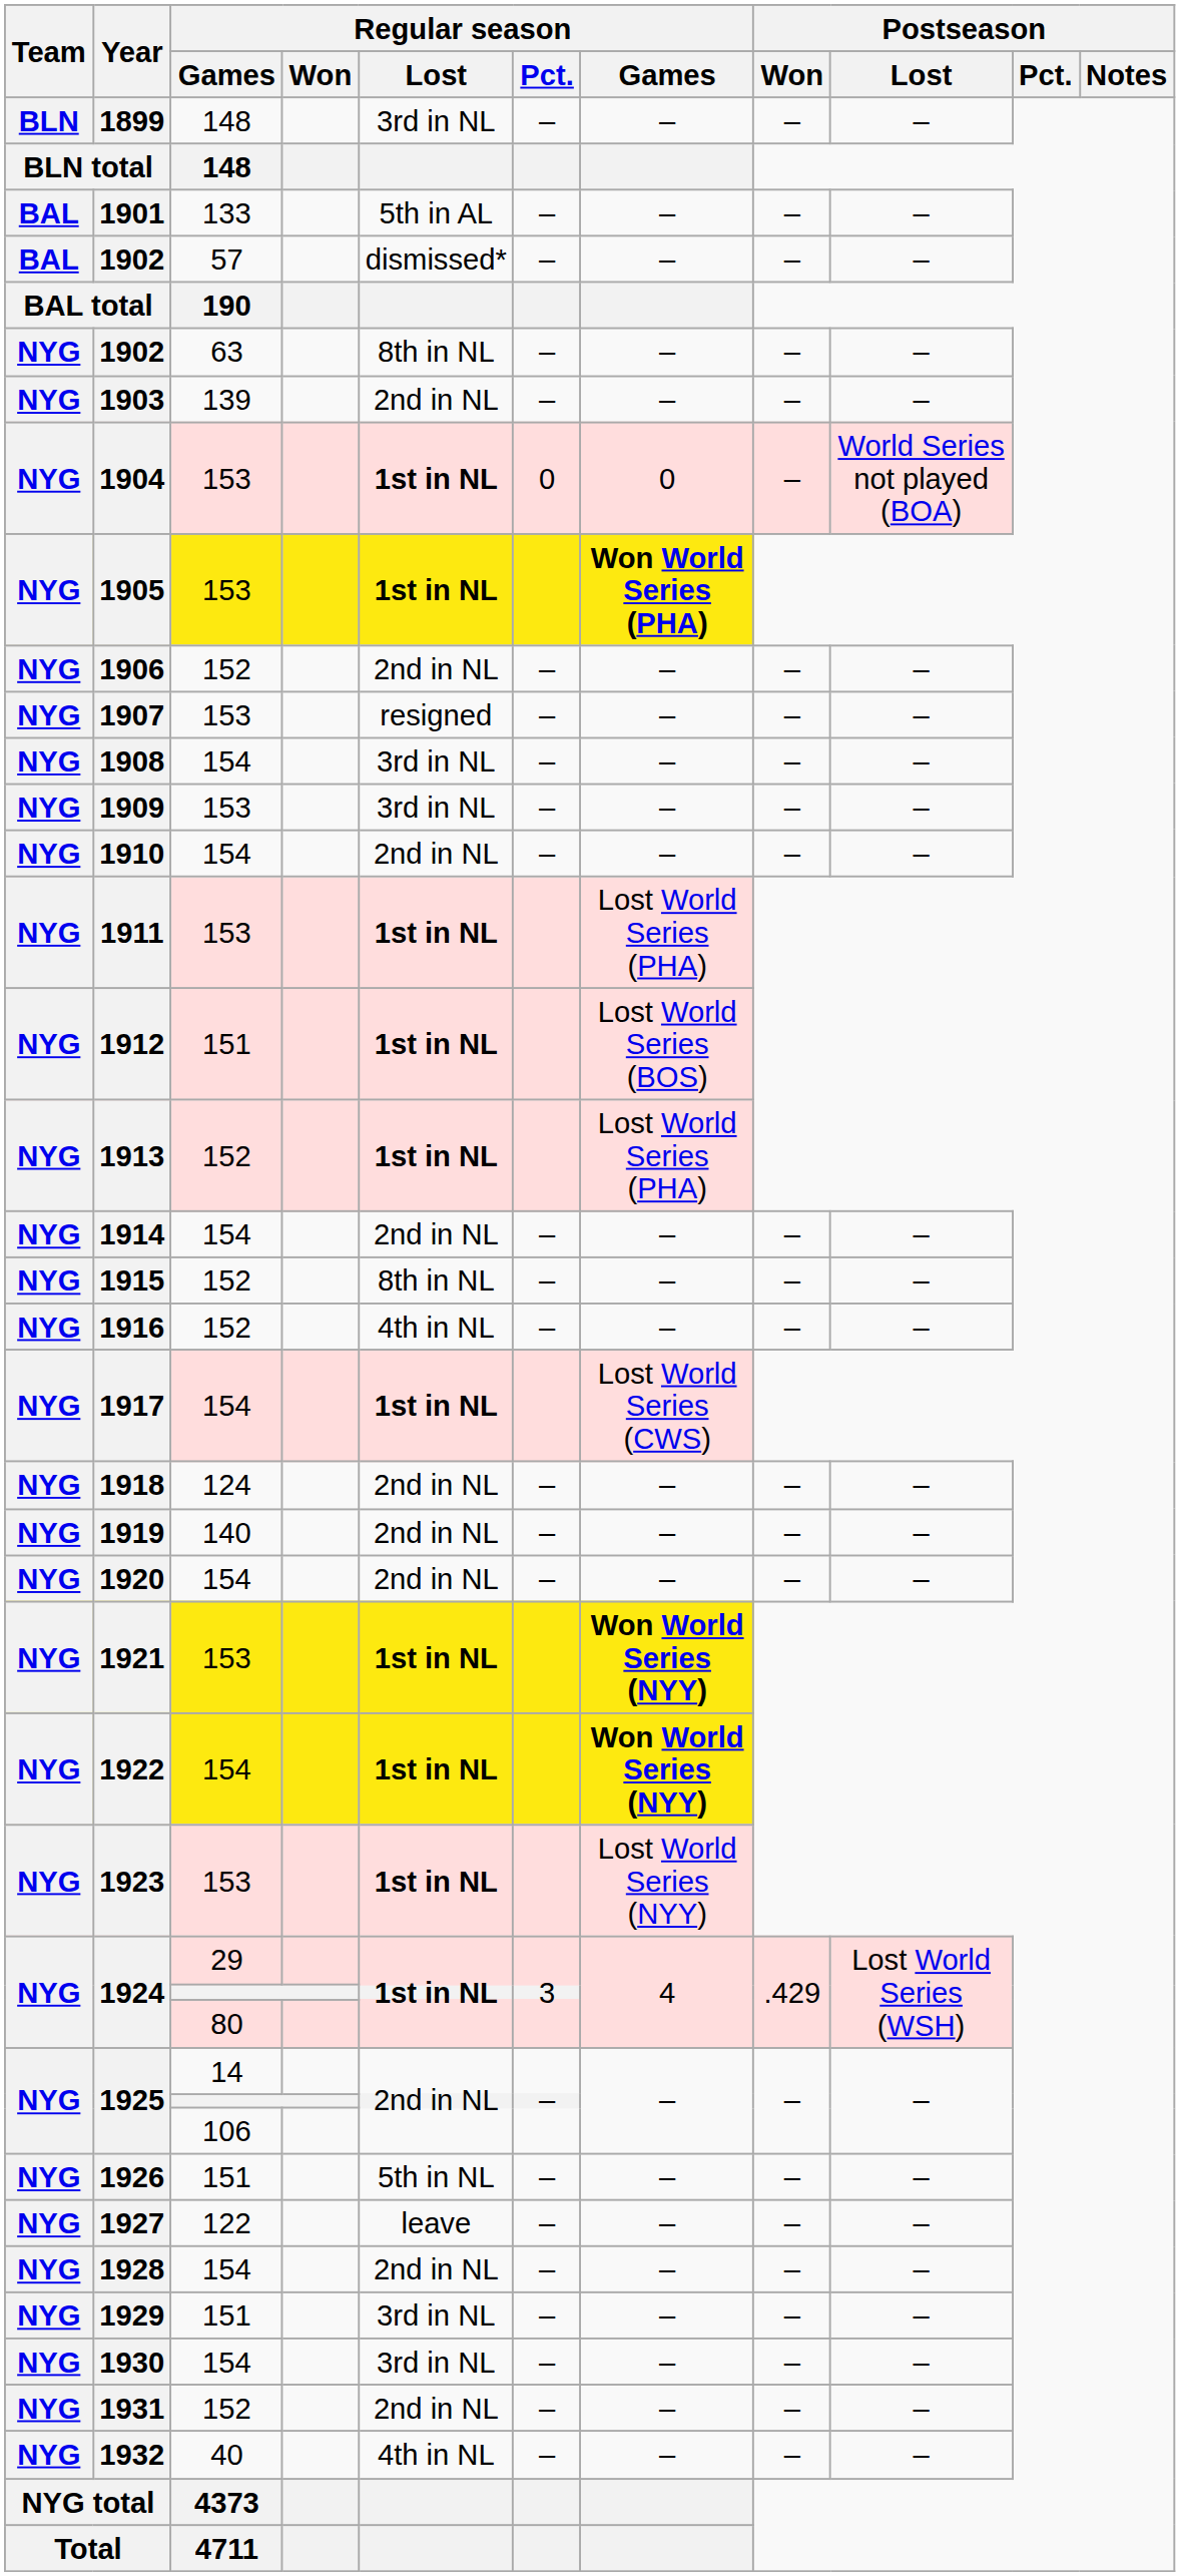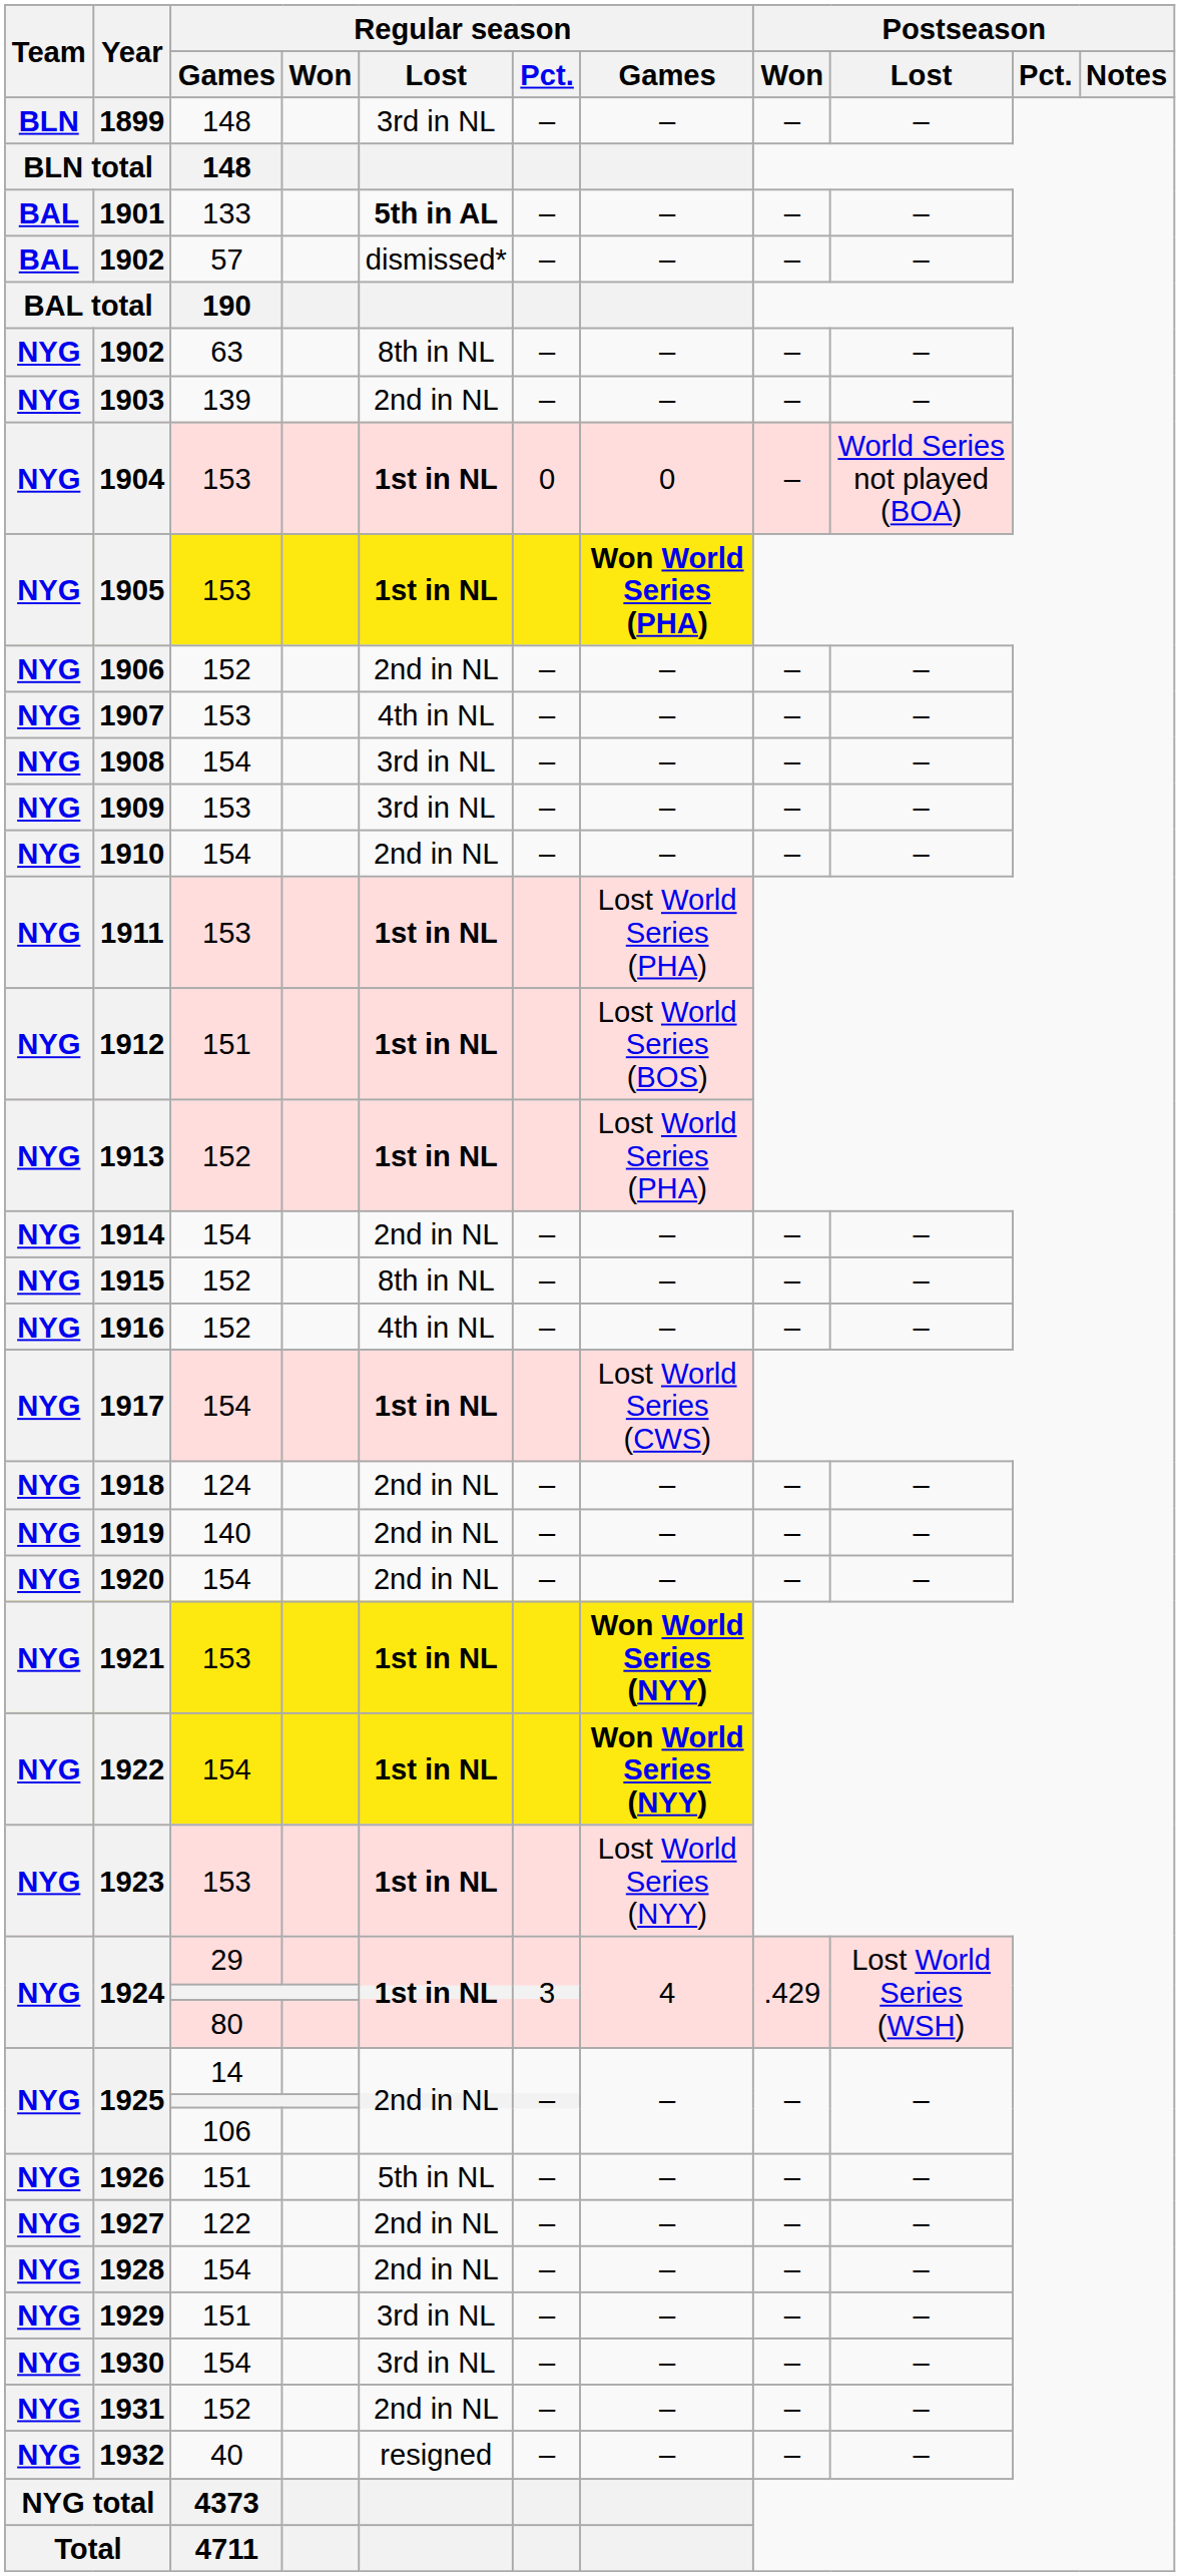1901 | Regular season / Lost: normal -> bold
1907 | Regular season / Lost: resigned -> 4th in NL
1927 | Regular season / Lost: leave -> 2nd in NL
1932 | Regular season / Lost: 4th in NL -> resigned
